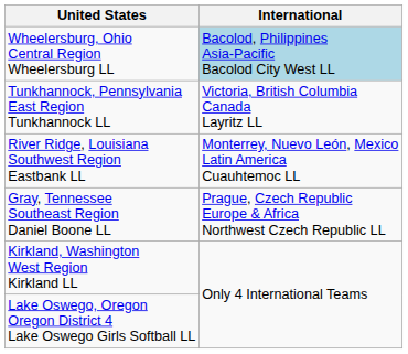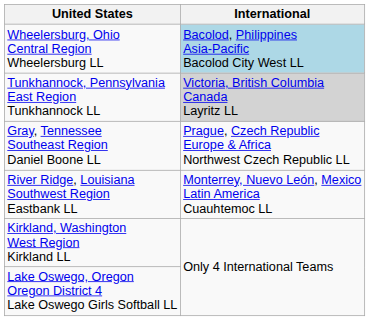Tunkhannock, Pennsylvania East Region Tunkhannock LL | International: no background -> lightgrey background
rows swapped: Gray, Tennessee Southeast Region Daniel Boone LL <-> River Ridge, Louisiana Southwest Region Eastbank LL
